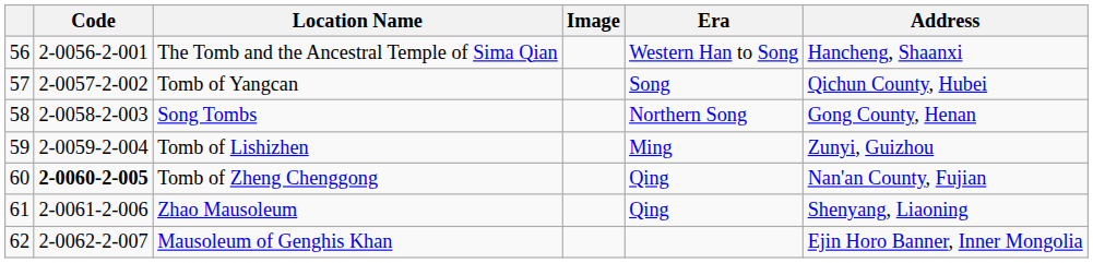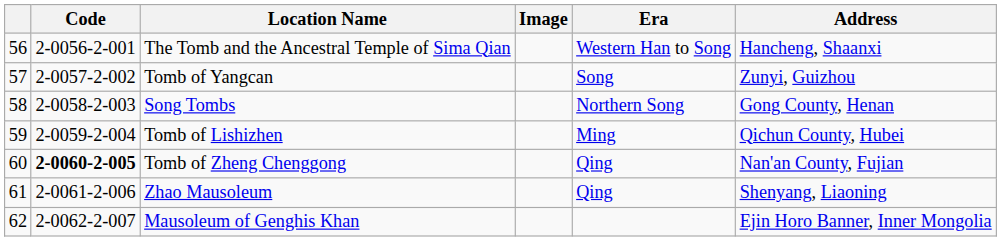Tomb of Yangcan | Address: Qichun County, Hubei -> Zunyi, Guizhou
Tomb of Lishizhen | Address: Zunyi, Guizhou -> Qichun County, Hubei
